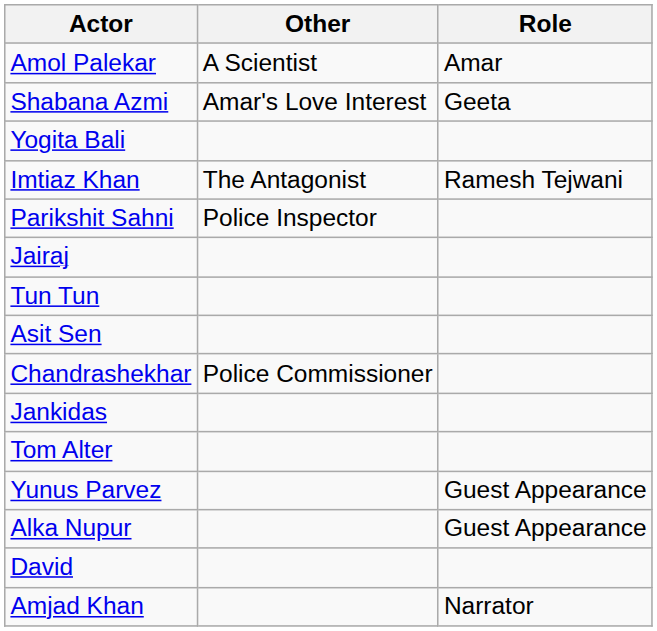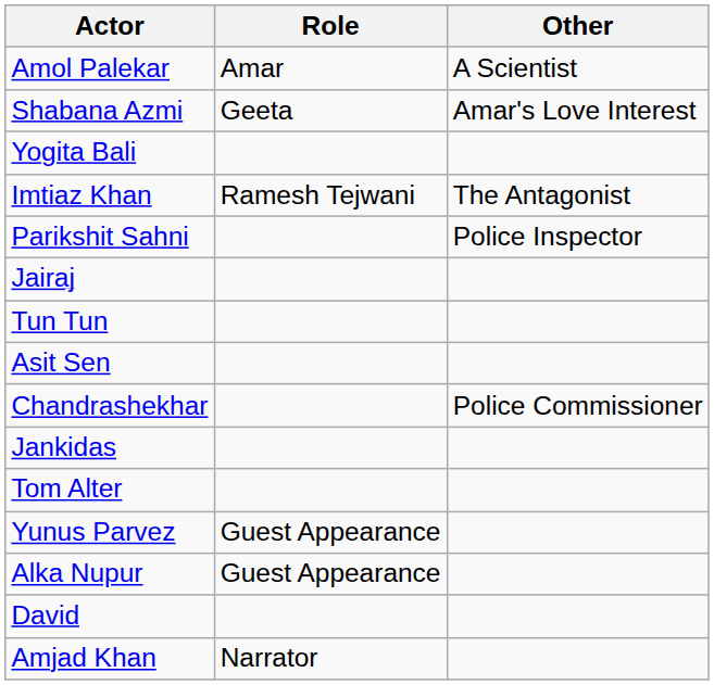columns swapped: Role <-> Other
